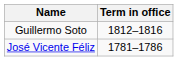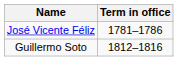rows swapped: José Vicente Féliz <-> Guillermo Soto
